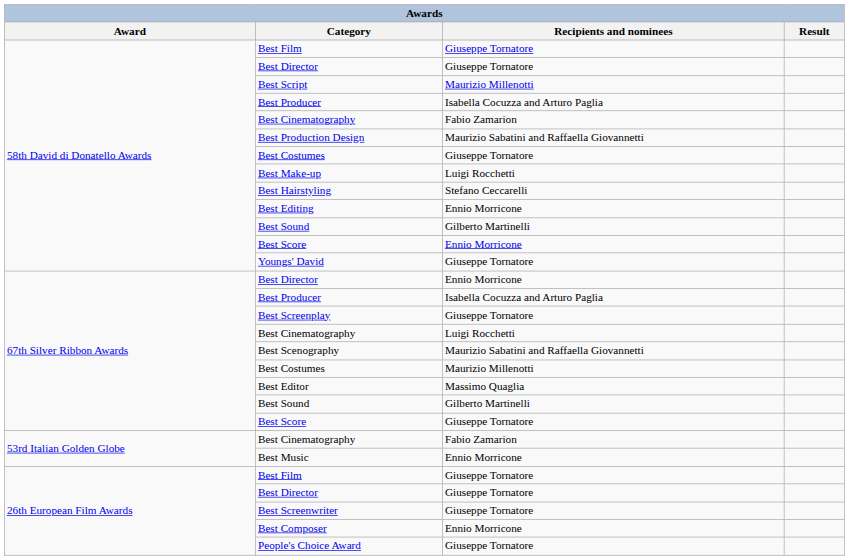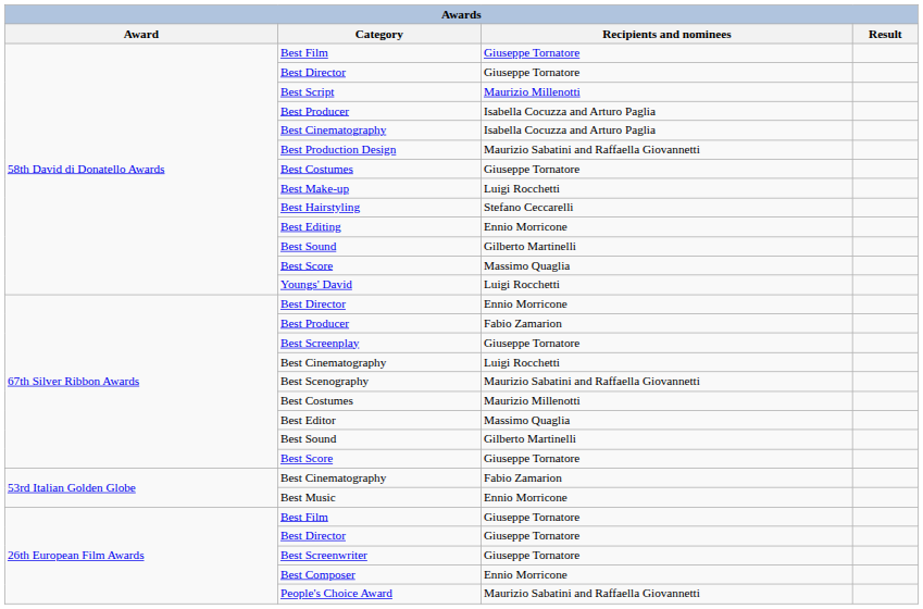58th David di Donatello Awards / Best Cinematography | Recipients and nominees: Fabio Zamarion -> Isabella Cocuzza and Arturo Paglia
58th David di Donatello Awards / Best Score | Recipients and nominees: Ennio Morricone -> Massimo Quaglia
Youngs' David | Recipients and nominees: Giuseppe Tornatore -> Luigi Rocchetti
67th Silver Ribbon Awards / Best Producer | Recipients and nominees: Isabella Cocuzza and Arturo Paglia -> Fabio Zamarion
People's Choice Award | Recipients and nominees: Giuseppe Tornatore -> Maurizio Sabatini and Raffaella Giovannetti
